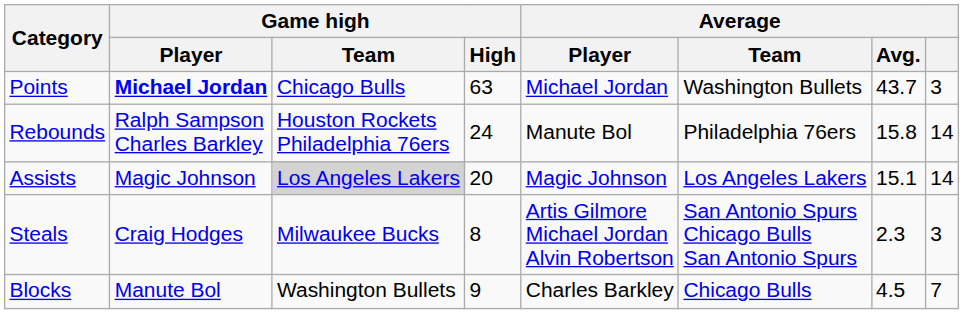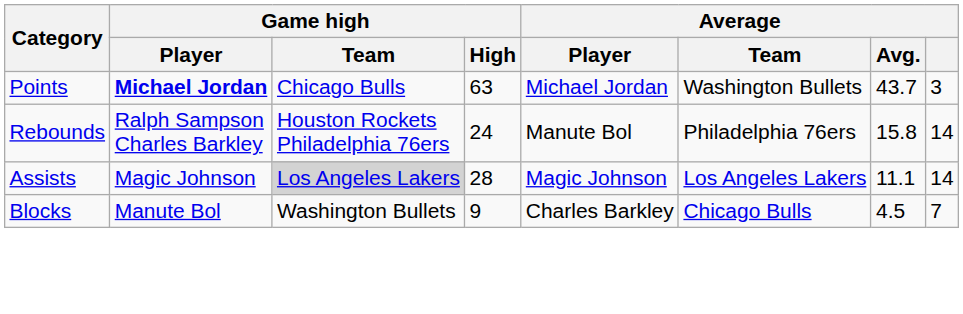Assists | Game high / High: 20 -> 28
Assists | Average / Avg.: 15.1 -> 11.1
- row: Steals | Craig Hodges | Milwaukee Bucks | 8 | Artis Gilmore Michael Jordan Alvin Robertson | San Antonio Spurs Chicago Bulls San Antonio Spurs | 2.3 | 3
